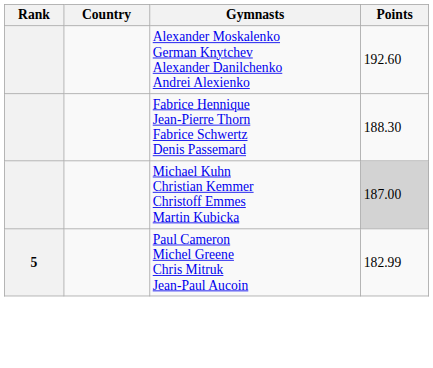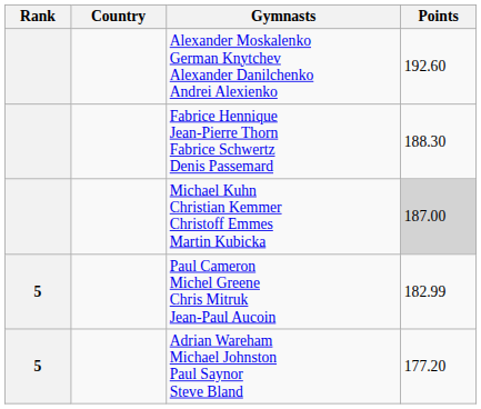+ row: 5 | Adrian Wareham Michael Johnston Paul Saynor Steve Bland | 177.20
